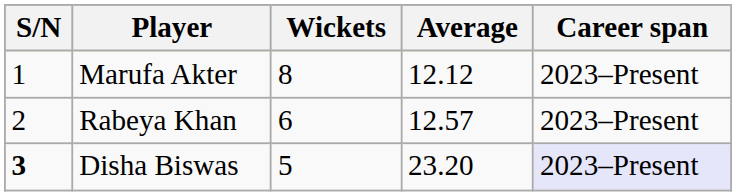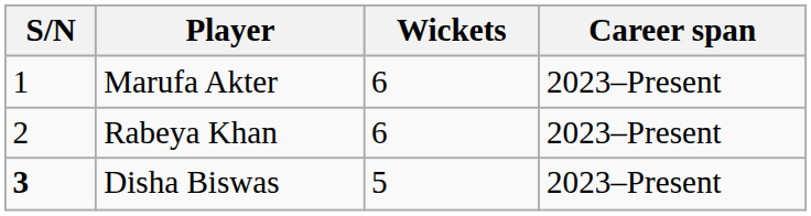- column: Average | 12.12 | 12.57 | 23.20
Marufa Akter | Wickets: 8 -> 6
Disha Biswas | Career span: lavender background -> no background
